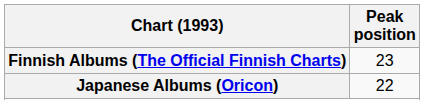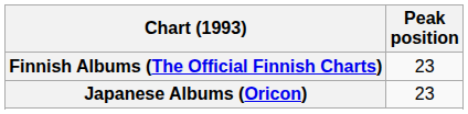Japanese Albums (Oricon) | Peak position: 22 -> 23
